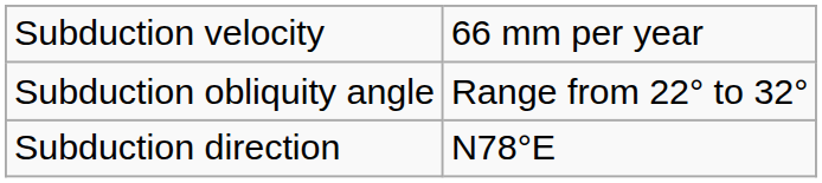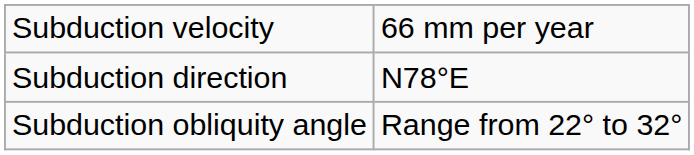rows swapped: Subduction direction <-> Subduction obliquity angle
